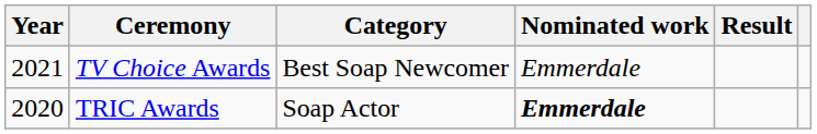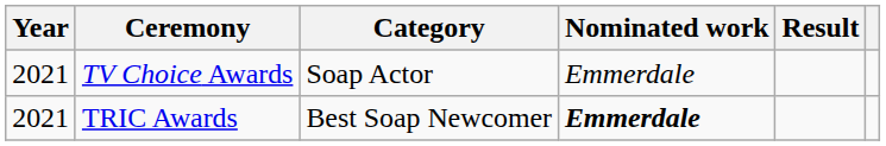TV Choice Awards | Category: Best Soap Newcomer -> Soap Actor
TRIC Awards | Year: 2020 -> 2021
TRIC Awards | Category: Soap Actor -> Best Soap Newcomer
